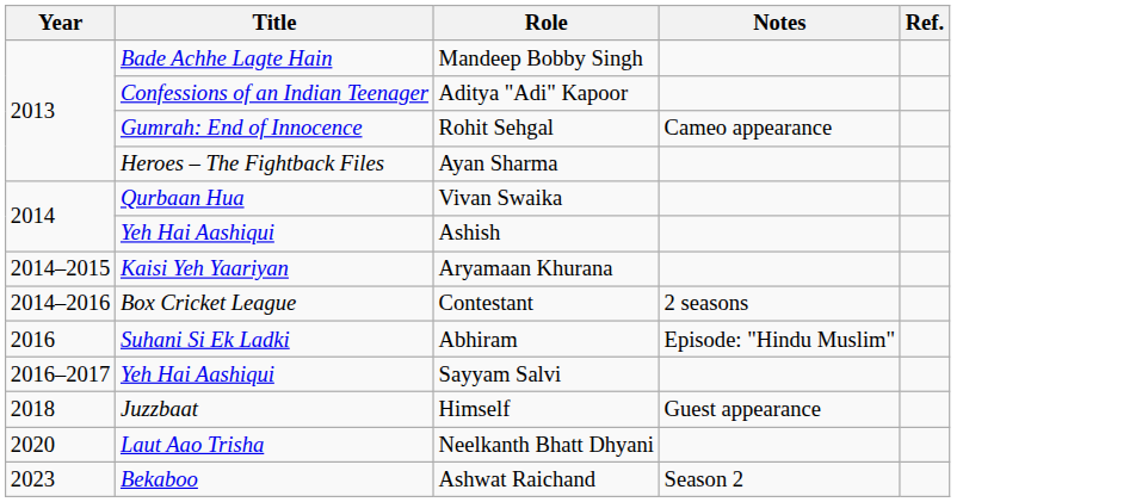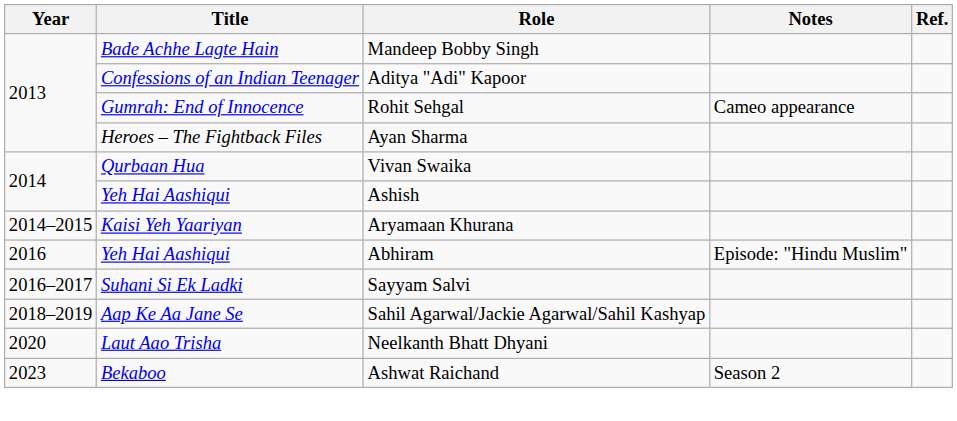- row: 2014–2016 | Box Cricket League | Contestant | 2 seasons
Abhiram | Title: Suhani Si Ek Ladki -> Yeh Hai Aashiqui
Sayyam Salvi | Title: Yeh Hai Aashiqui -> Suhani Si Ek Ladki
+ row: 2018–2019 | Aap Ke Aa Jane Se | Sahil Agarwal/Jackie Agarwal/Sahil Kashyap
- row: 2018 | Juzzbaat | Himself | Guest appearance
